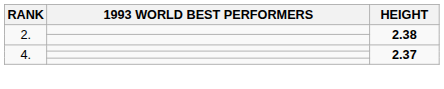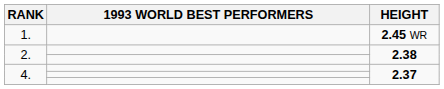+ row: 1. | 2.45 WR
